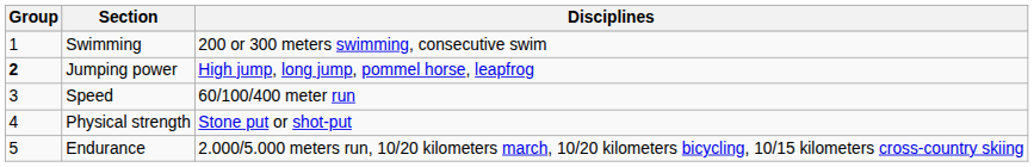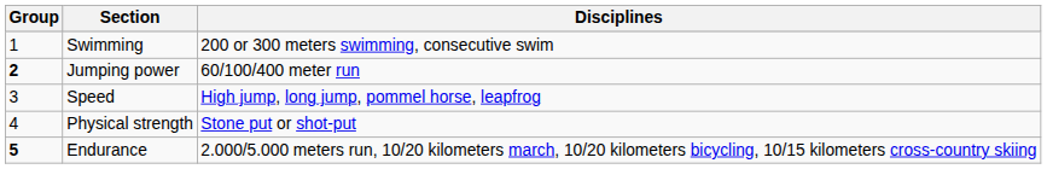Jumping power | Disciplines: High jump, long jump, pommel horse, leapfrog -> 60/100/400 meter run
Speed | Disciplines: 60/100/400 meter run -> High jump, long jump, pommel horse, leapfrog
Endurance | Group: normal -> bold
